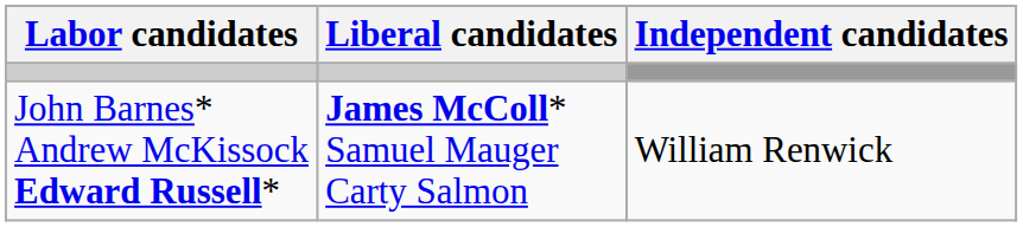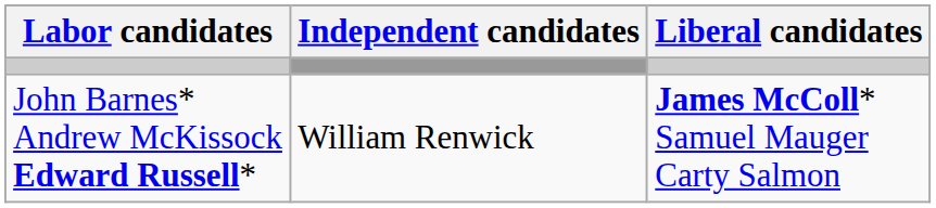columns swapped: Liberal candidates <-> Independent candidates
